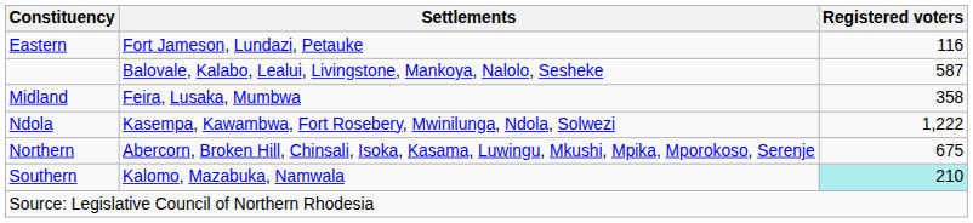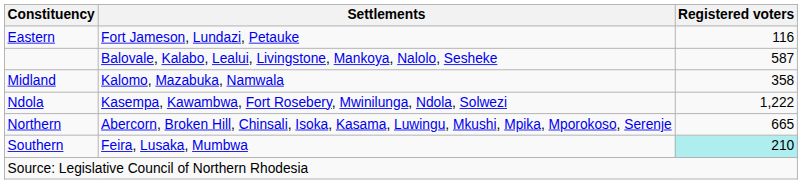Midland | Settlements: Feira, Lusaka, Mumbwa -> Kalomo, Mazabuka, Namwala
Northern | Registered voters: 675 -> 665
Southern | Settlements: Kalomo, Mazabuka, Namwala -> Feira, Lusaka, Mumbwa
